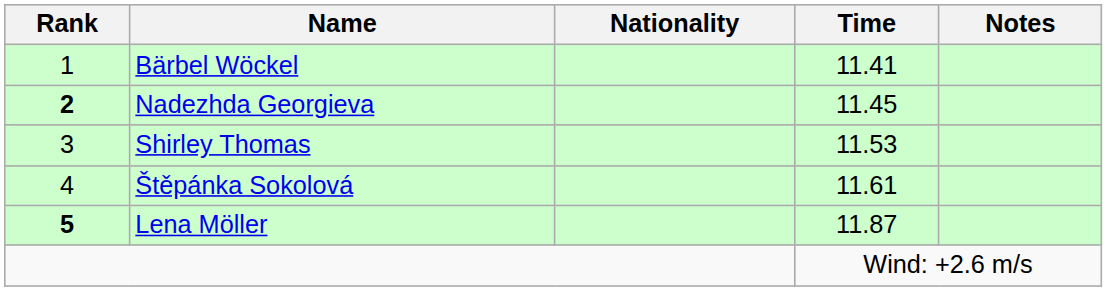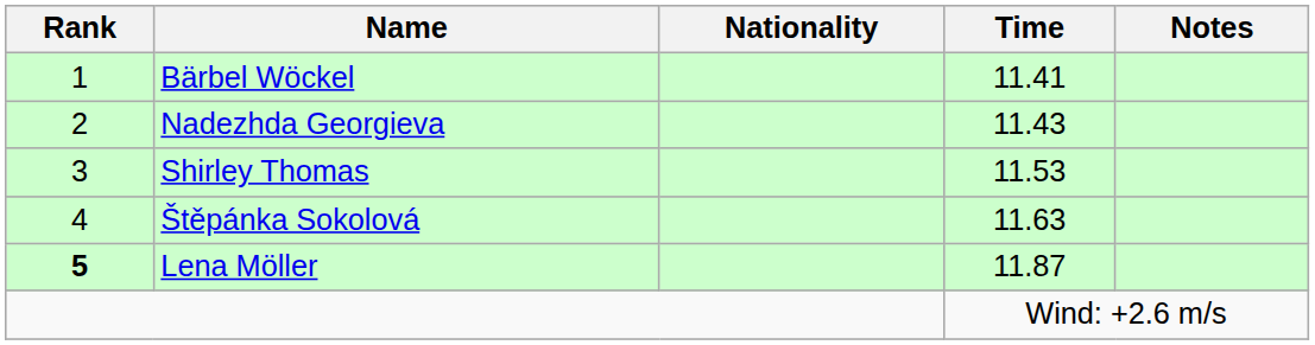Nadezhda Georgieva | Rank: bold -> normal
Nadezhda Georgieva | Time: 11.45 -> 11.43
Štěpánka Sokolová | Time: 11.61 -> 11.63
